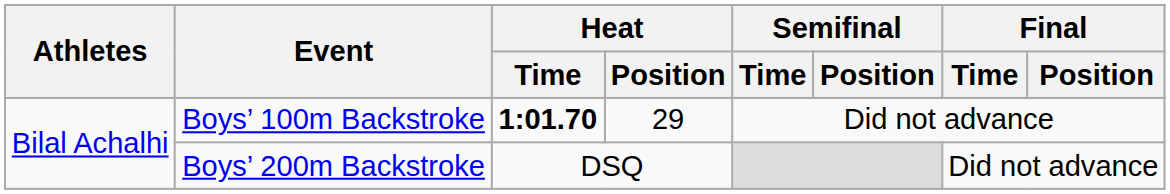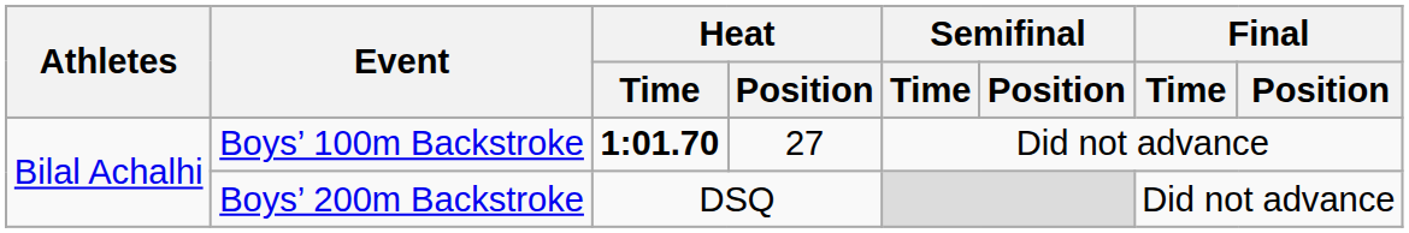Boys’ 100m Backstroke | Heat / Position: 29 -> 27
